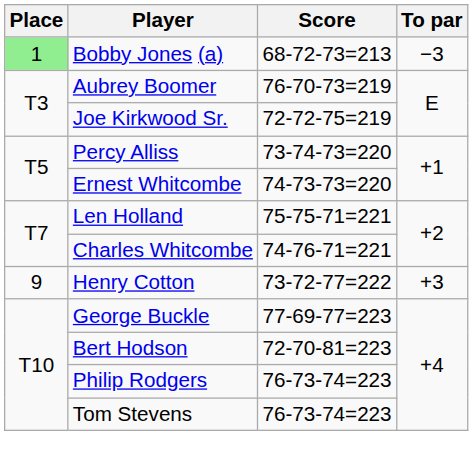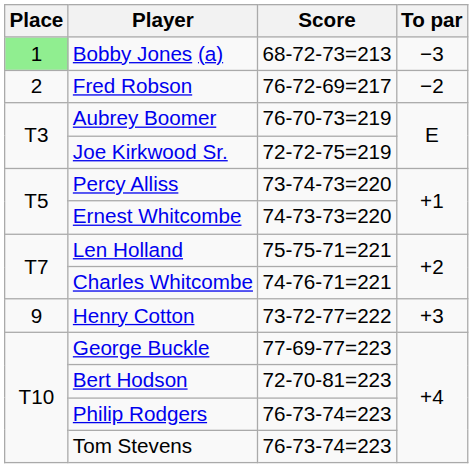+ row: 2 | Fred Robson | 76-72-69=217 | −2
